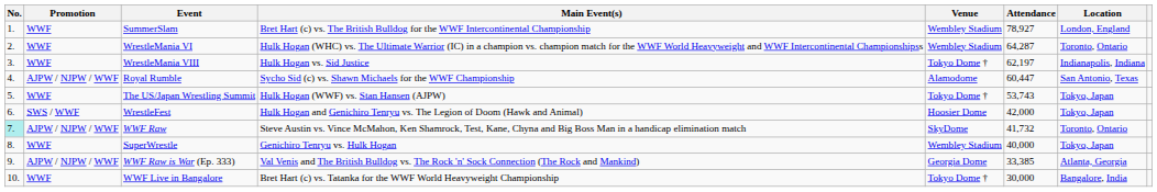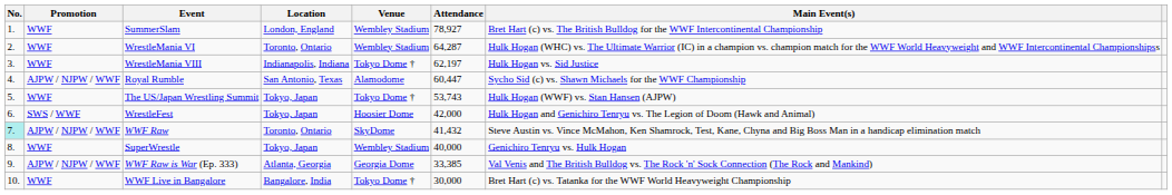columns swapped: Location <-> Main Event(s)
WWF Raw | Attendance: 41,732 -> 41,432
